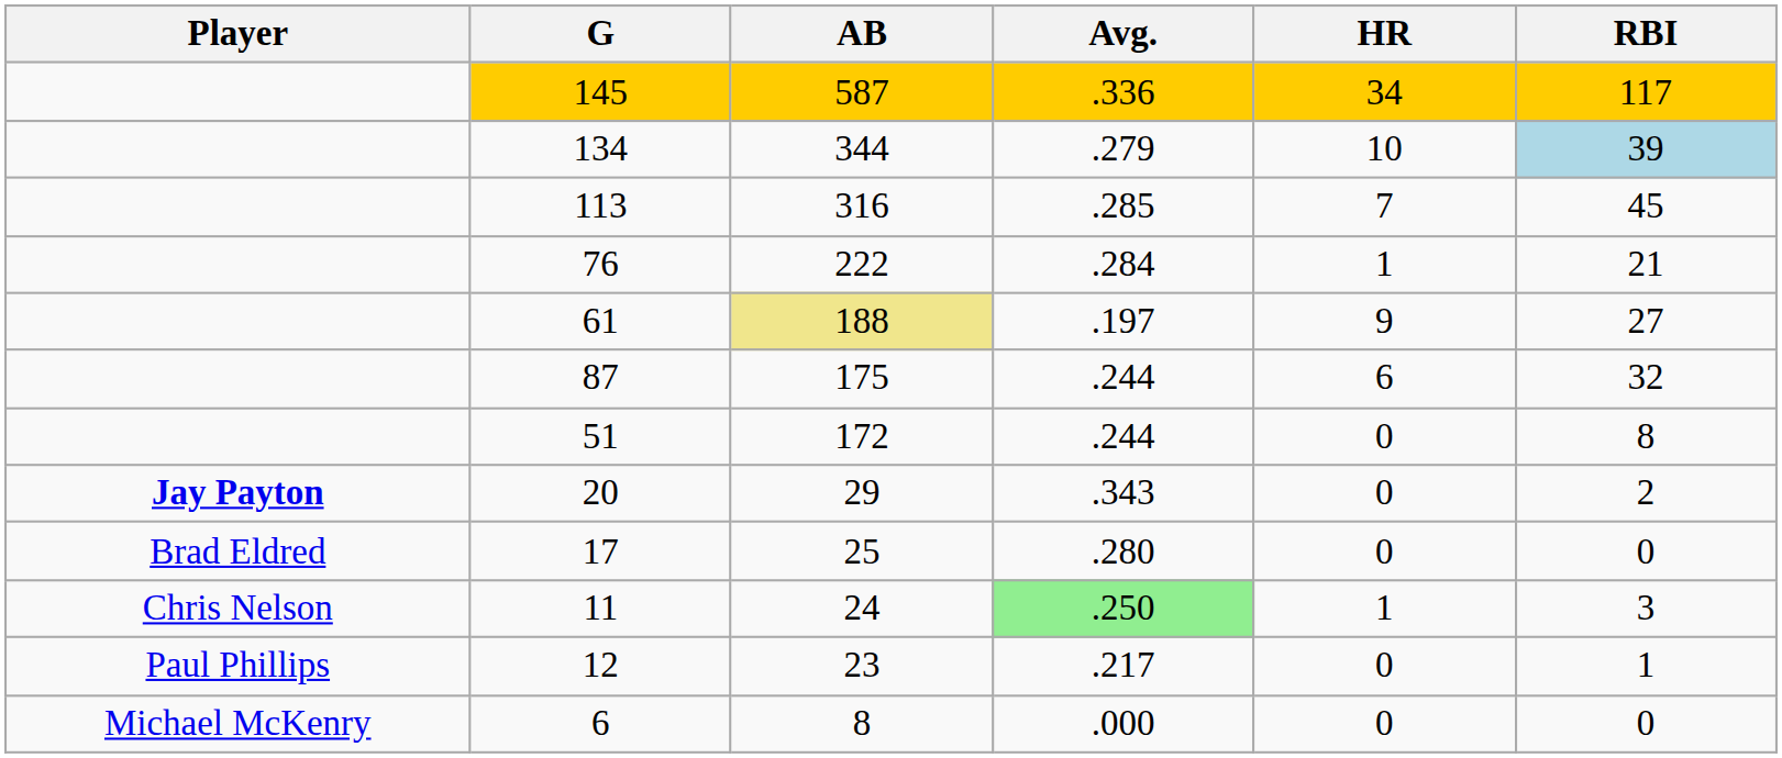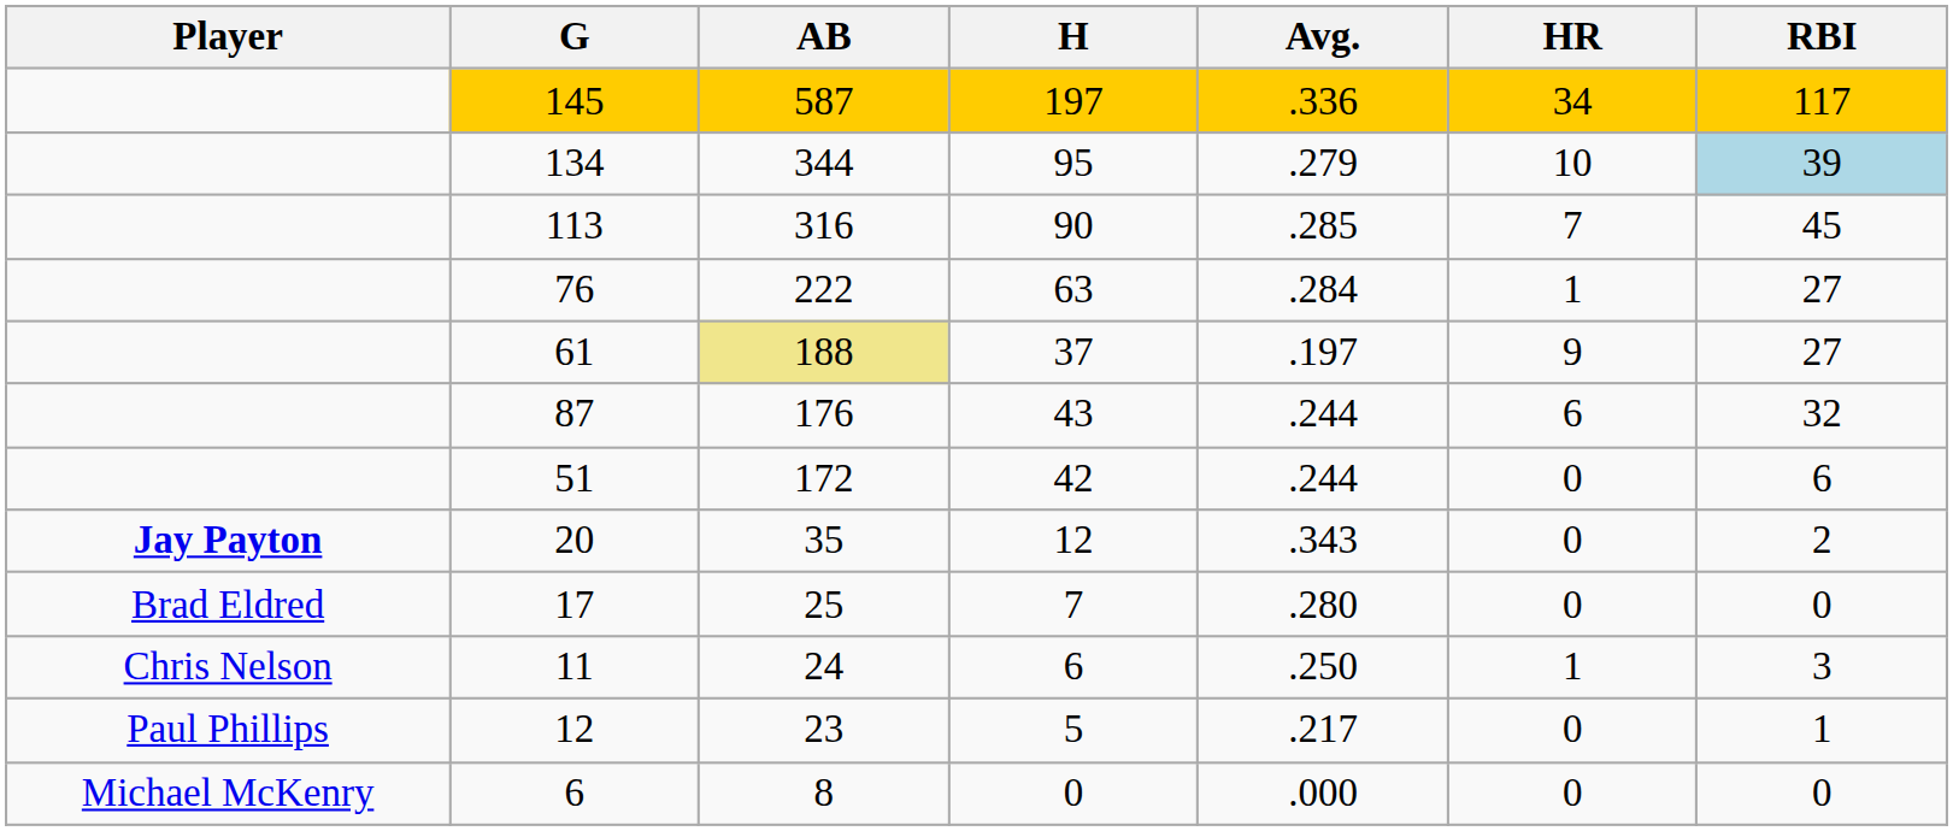+ column: H | 197 | 95 | 90 | 63 | 37 | 43 | 42 | 12 | 7 | 6 | 5 | 0
76 | RBI: 21 -> 27
87 | AB: 175 -> 176
51 | RBI: 8 -> 6
20 | AB: 29 -> 35
11 | Avg.: lightgreen background -> no background
